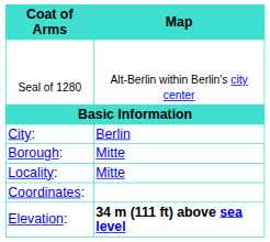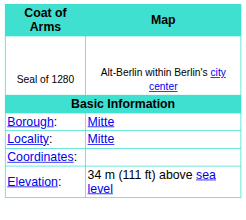- row: City: | Berlin
Elevation: | Map: bold -> normal
